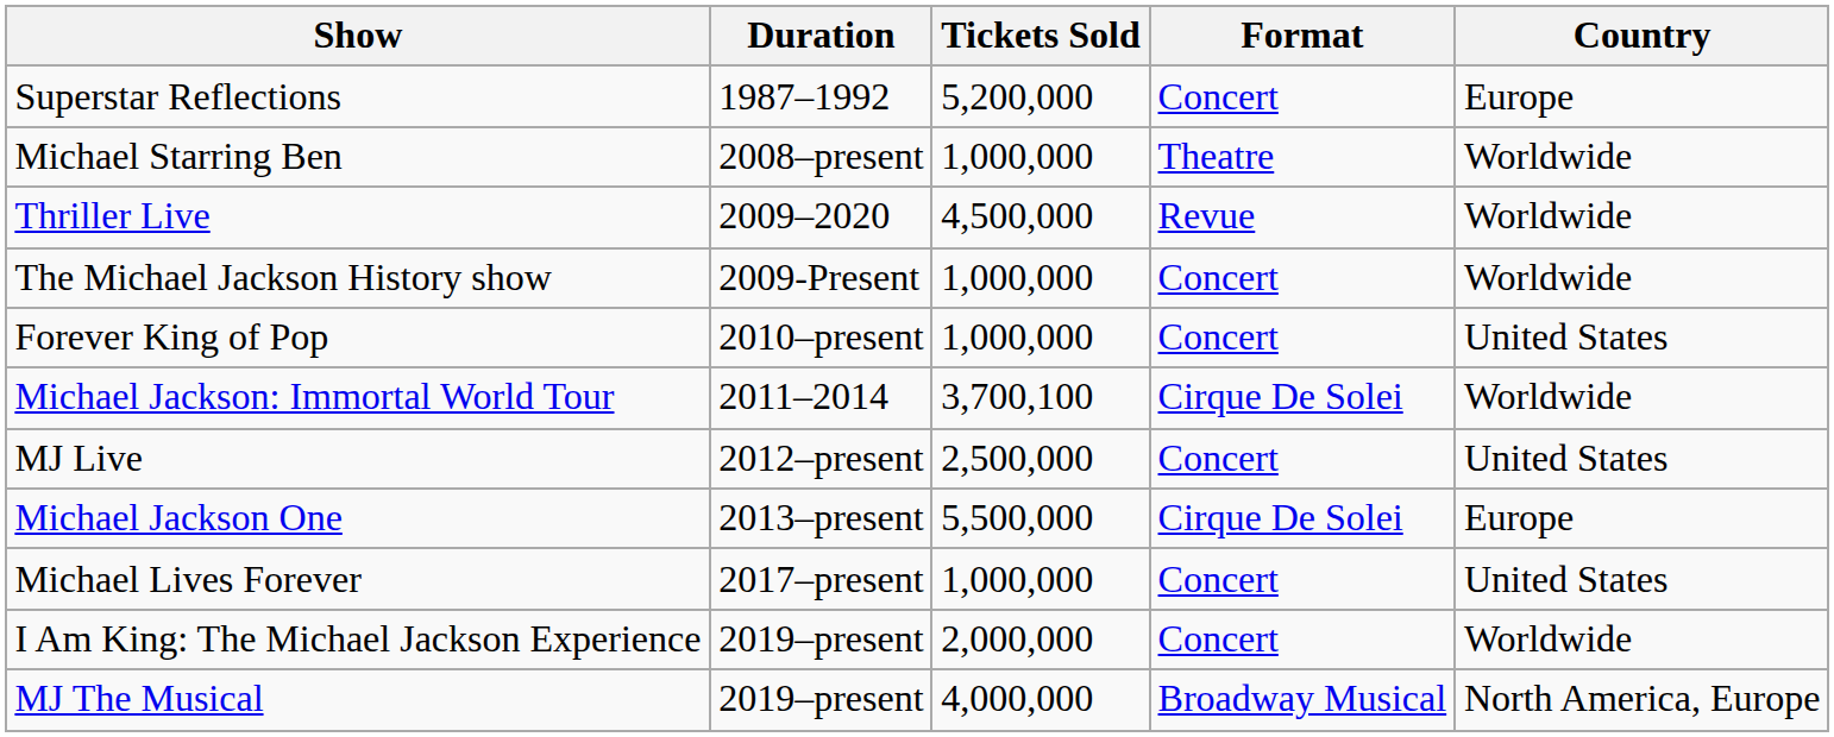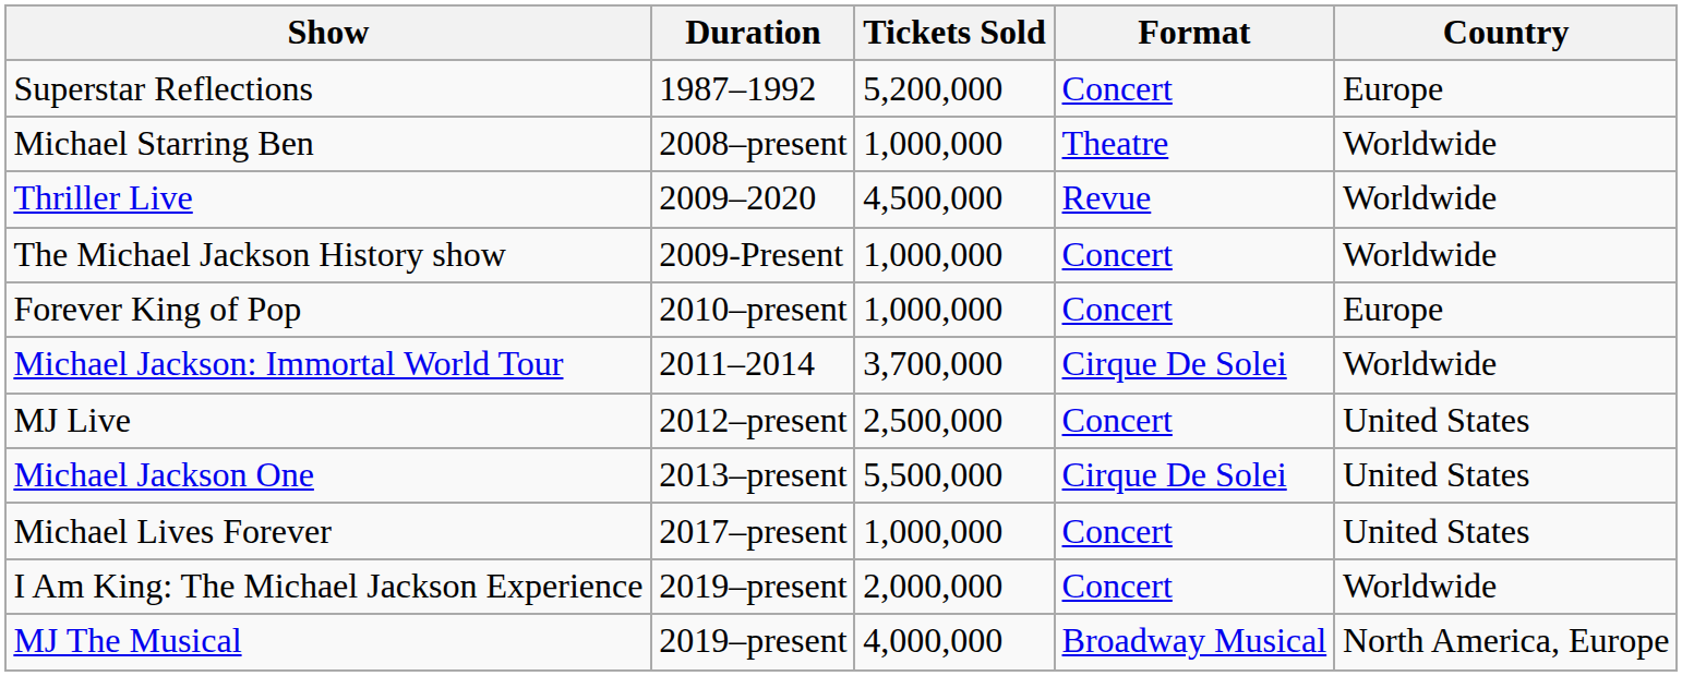Forever King of Pop | Country: United States -> Europe
Michael Jackson: Immortal World Tour | Tickets Sold: 3,700,100 -> 3,700,000
Michael Jackson One | Country: Europe -> United States
